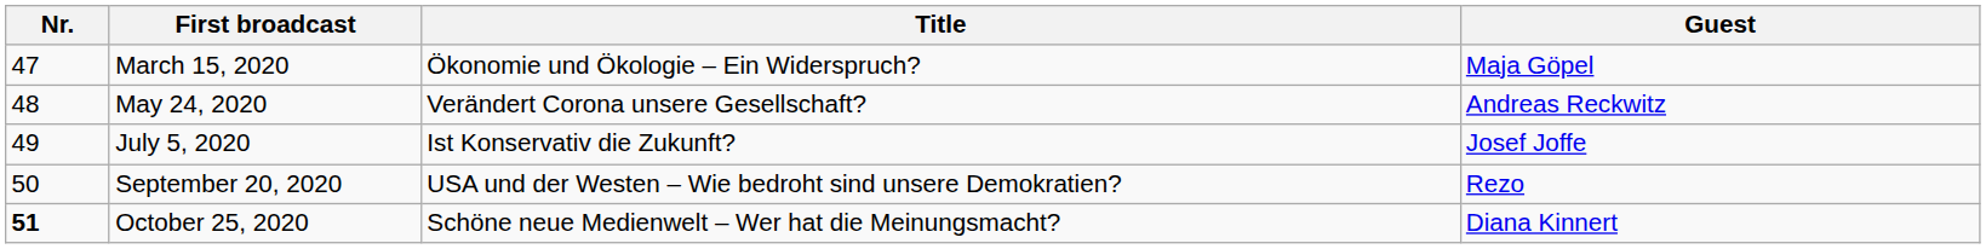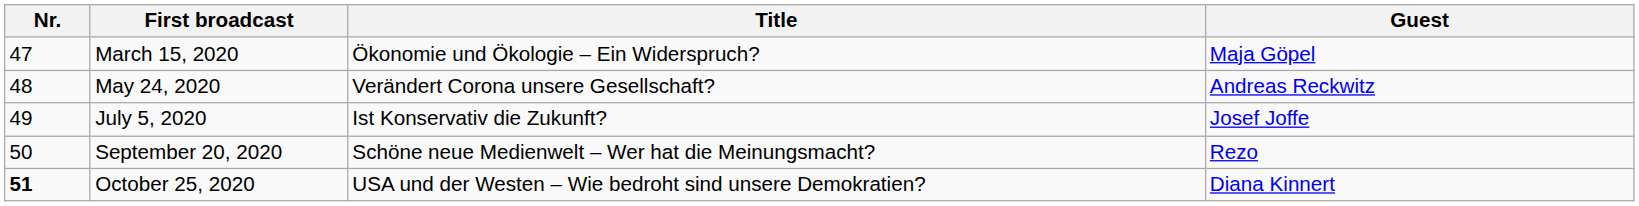September 20, 2020 | Title: USA und der Westen – Wie bedroht sind unsere Demokratien? -> Schöne neue Medienwelt – Wer hat die Meinungsmacht?
October 25, 2020 | Title: Schöne neue Medienwelt – Wer hat die Meinungsmacht? -> USA und der Westen – Wie bedroht sind unsere Demokratien?
